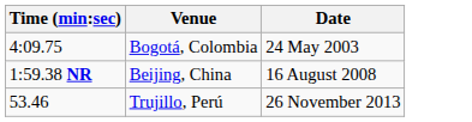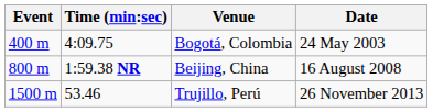+ column: Event | 400 m | 800 m | 1500 m
